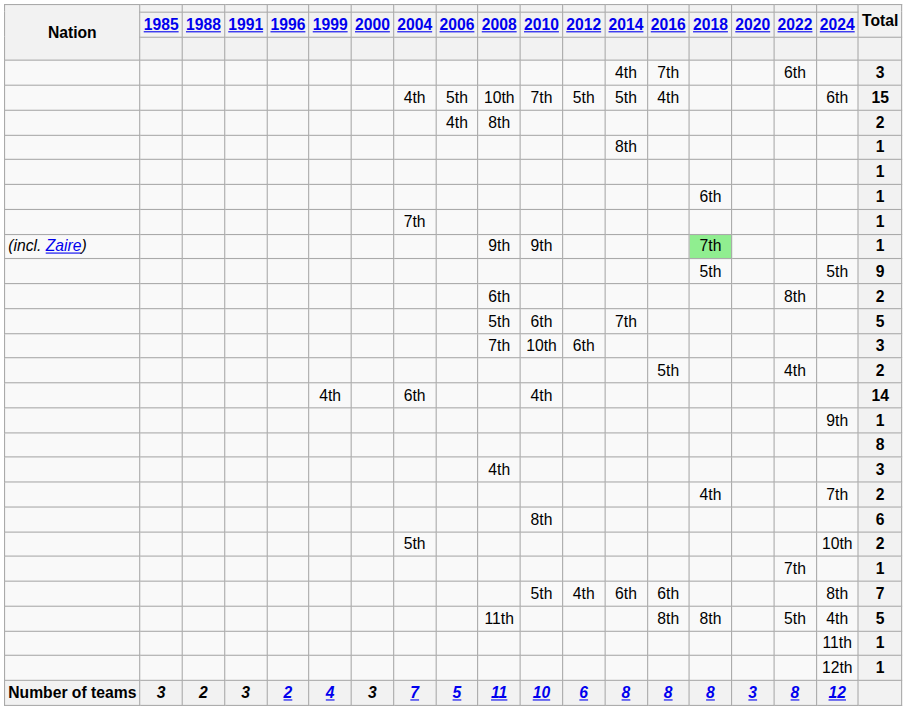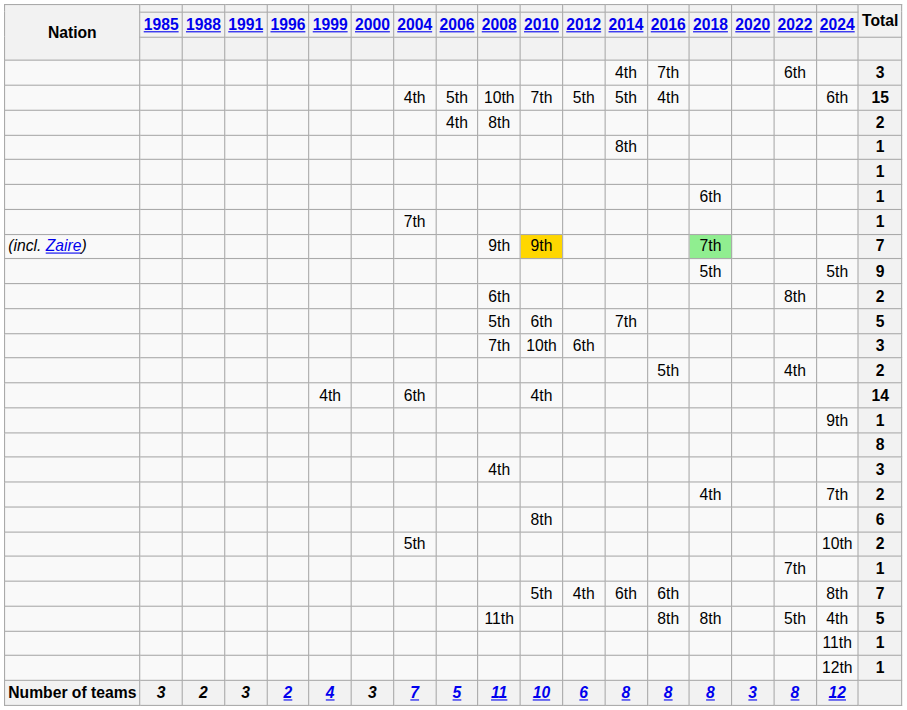(incl. Zaire) | 2010: no background -> gold background
(incl. Zaire) | Total: 1 -> 7
